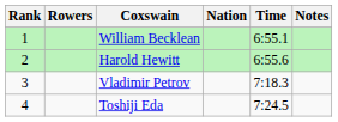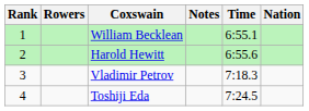columns swapped: Nation <-> Notes
